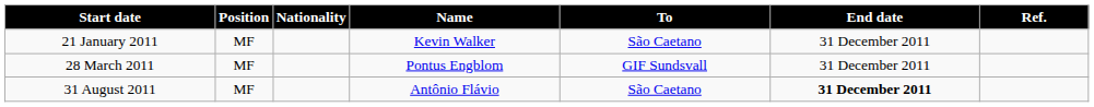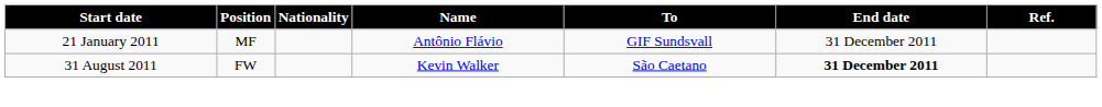21 January 2011 | Name: Kevin Walker -> Antônio Flávio
21 January 2011 | To: São Caetano -> GIF Sundsvall
- row: 28 March 2011 | MF | Pontus Engblom | GIF Sundsvall | 31 December 2011
31 August 2011 | Position: MF -> FW
31 August 2011 | Name: Antônio Flávio -> Kevin Walker
